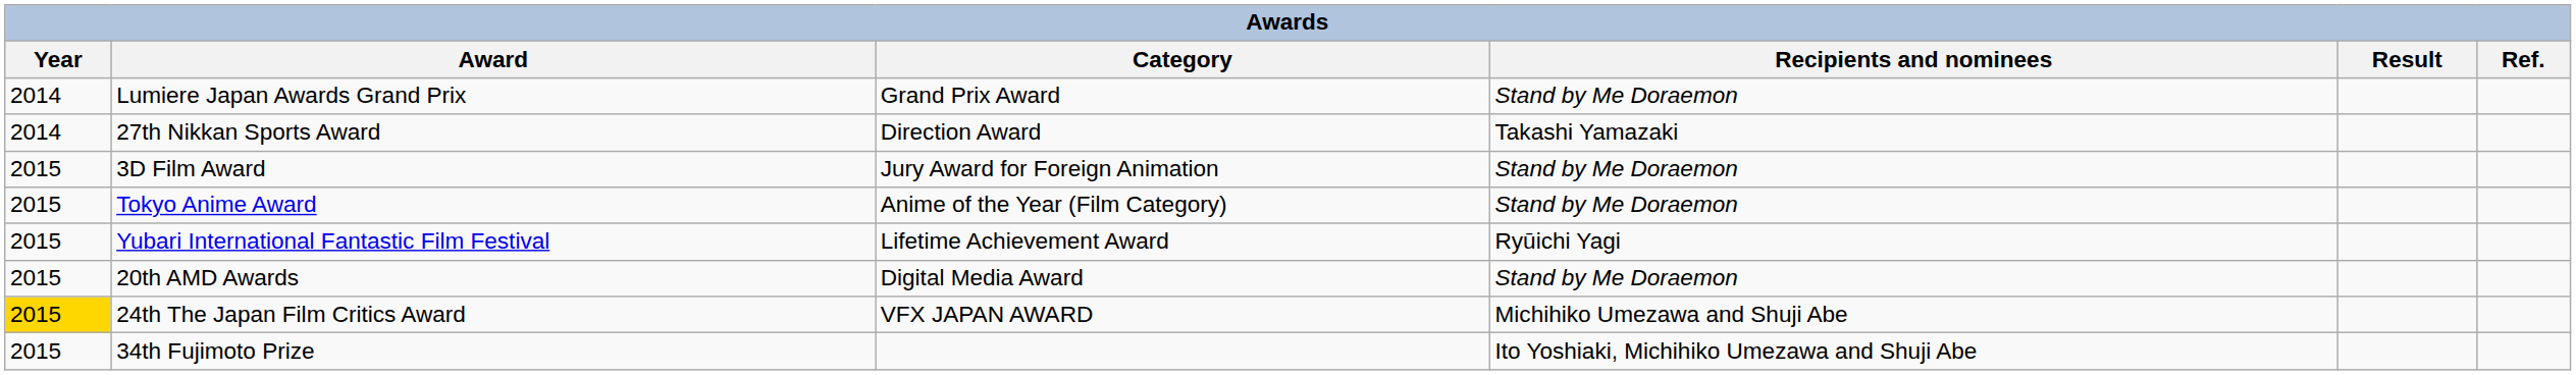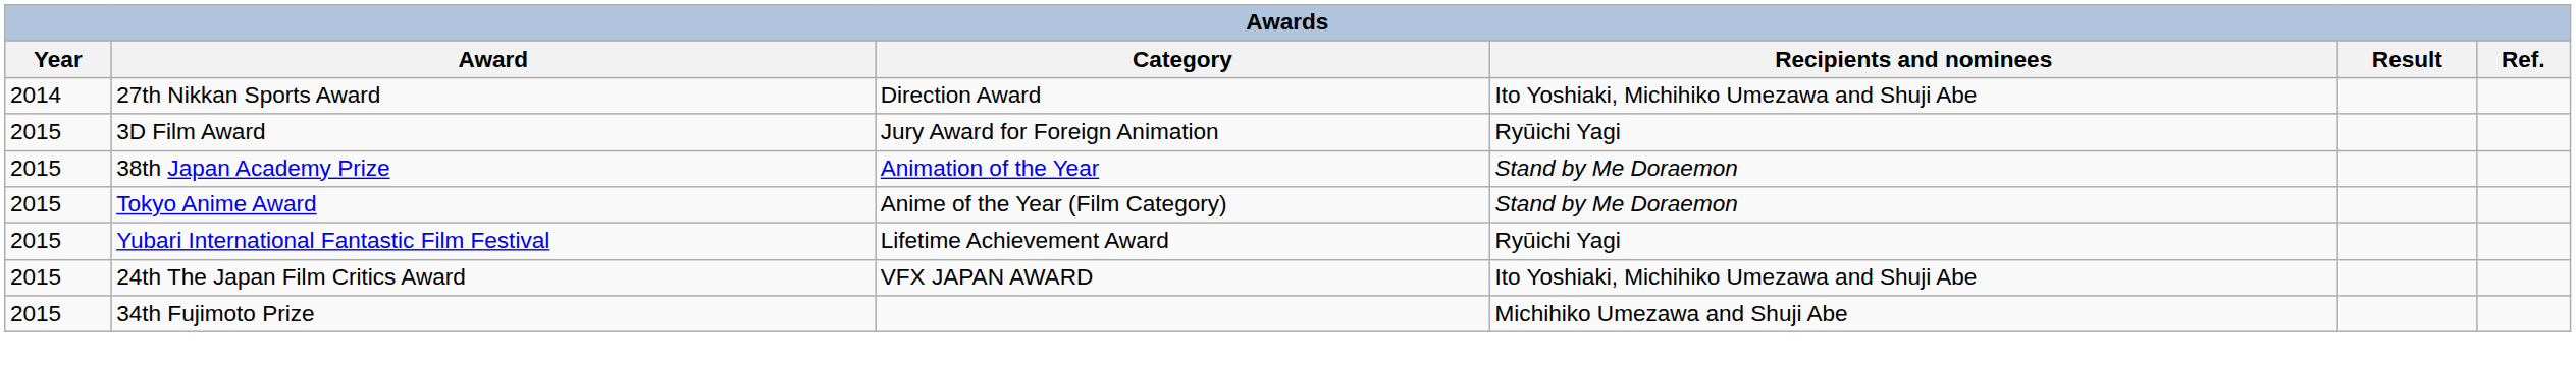- row: 2014 | Lumiere Japan Awards Grand Prix | Grand Prix Award | Stand by Me Doraemon
27th Nikkan Sports Award | Recipients and nominees: Takashi Yamazaki -> Ito Yoshiaki, Michihiko Umezawa and Shuji Abe
3D Film Award | Recipients and nominees: Stand by Me Doraemon -> Ryūichi Yagi
+ row: 2015 | 38th Japan Academy Prize | Animation of the Year | Stand by Me Doraemon
- row: 2015 | 20th AMD Awards | Digital Media Award | Stand by Me Doraemon
24th The Japan Film Critics Award | Year: gold background -> no background
24th The Japan Film Critics Award | Recipients and nominees: Michihiko Umezawa and Shuji Abe -> Ito Yoshiaki, Michihiko Umezawa and Shuji Abe
34th Fujimoto Prize | Recipients and nominees: Ito Yoshiaki, Michihiko Umezawa and Shuji Abe -> Michihiko Umezawa and Shuji Abe
